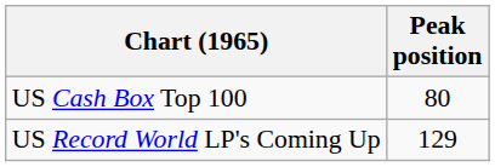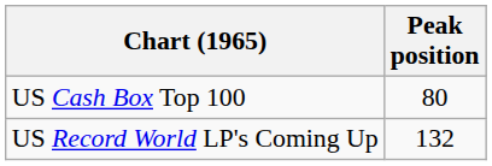US Record World LP's Coming Up | Peak position: 129 -> 132
